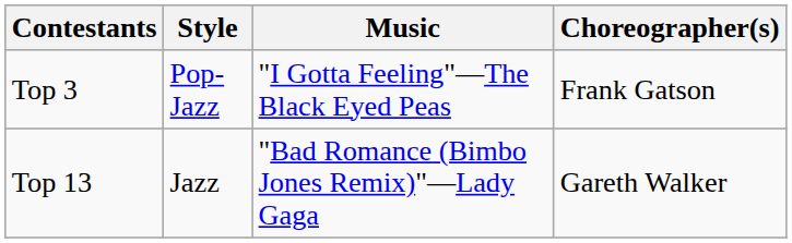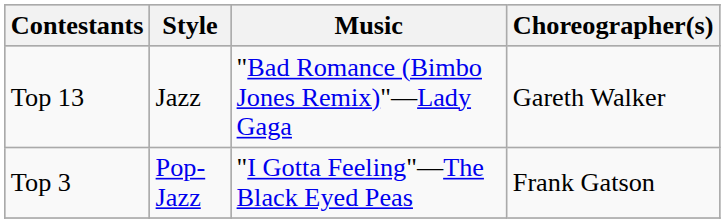rows swapped: Top 3 <-> Top 13
